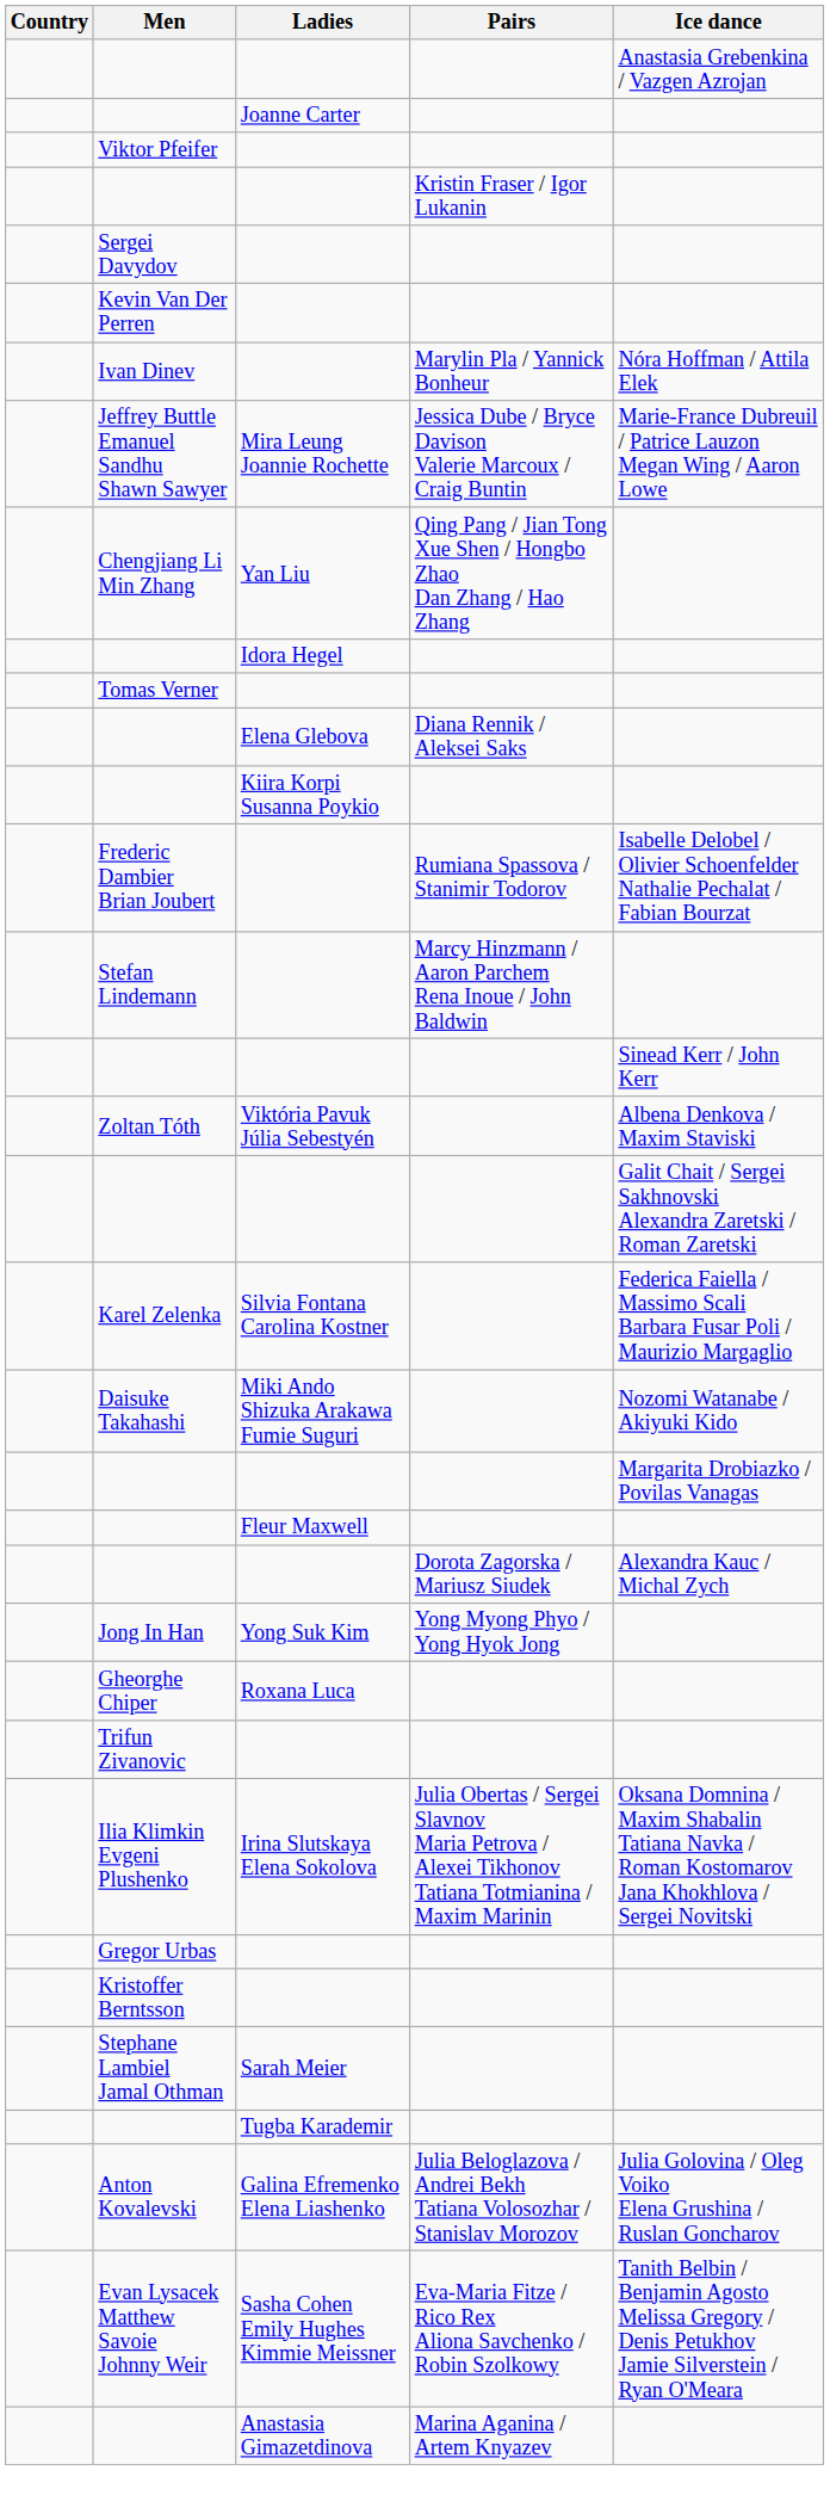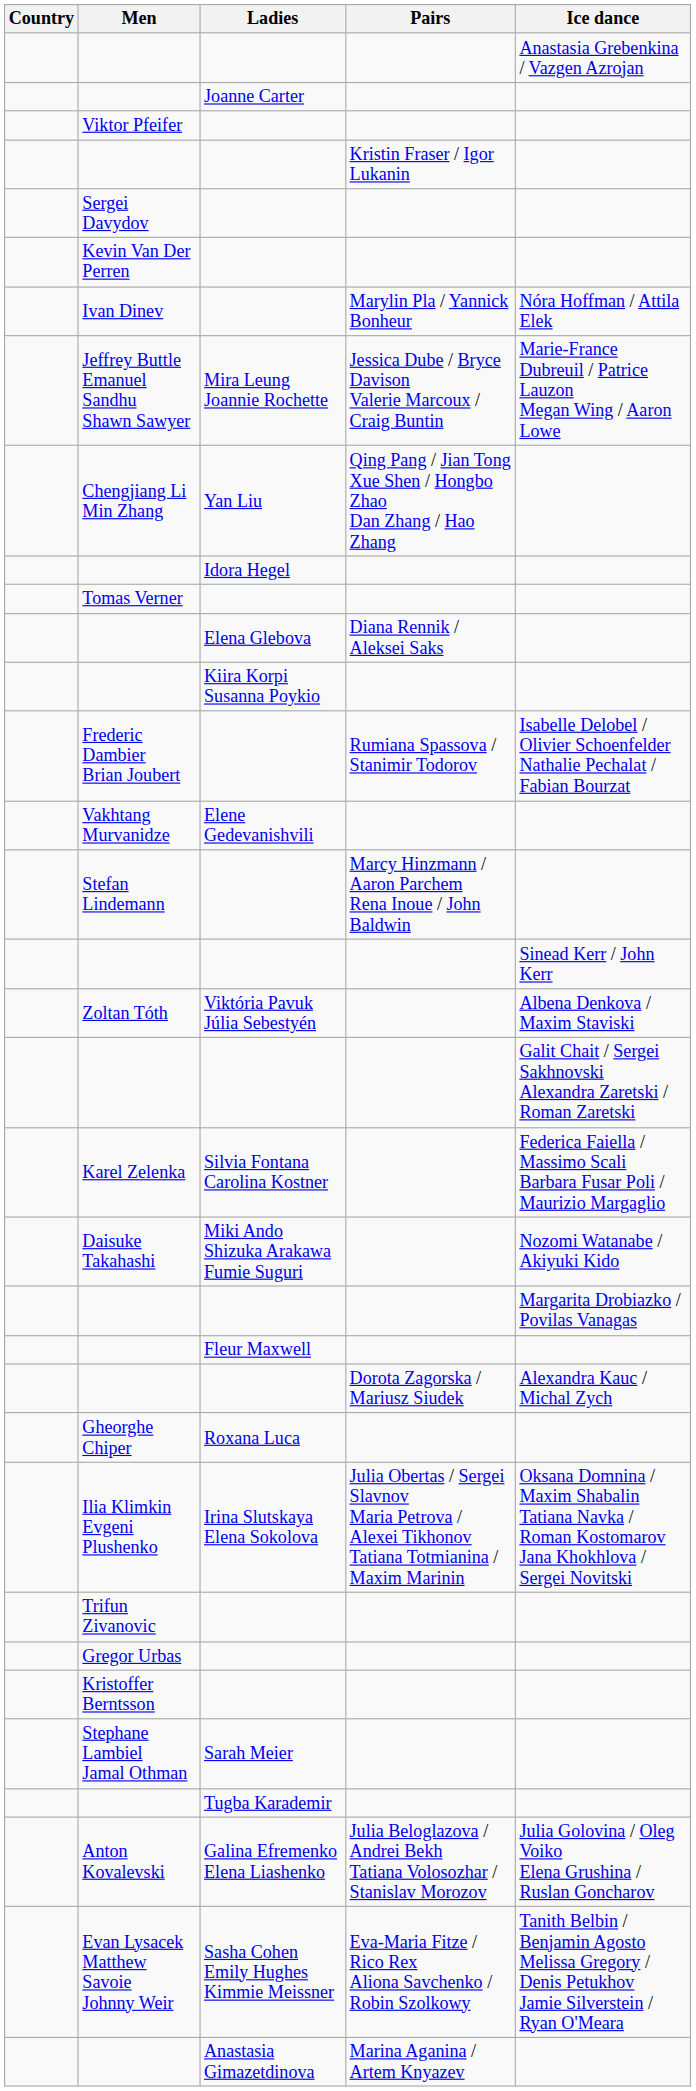+ row: Vakhtang Murvanidze | Elene Gedevanishvili
- row: Jong In Han | Yong Suk Kim | Yong Myong Phyo / Yong Hyok Jong
rows swapped: Ilia Klimkin Evgeni Plushenko <-> Trifun Zivanovic
